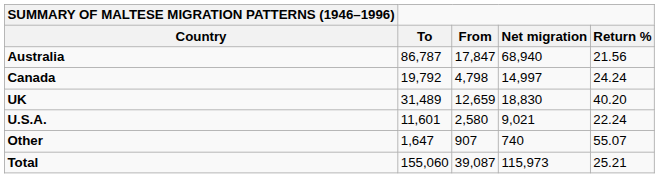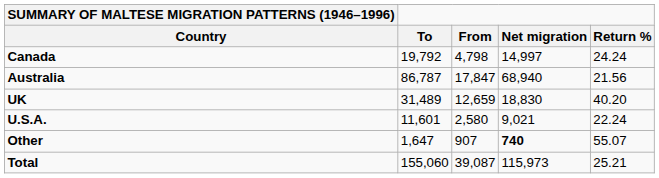rows swapped: Australia <-> Canada
Other | Net migration: normal -> bold
